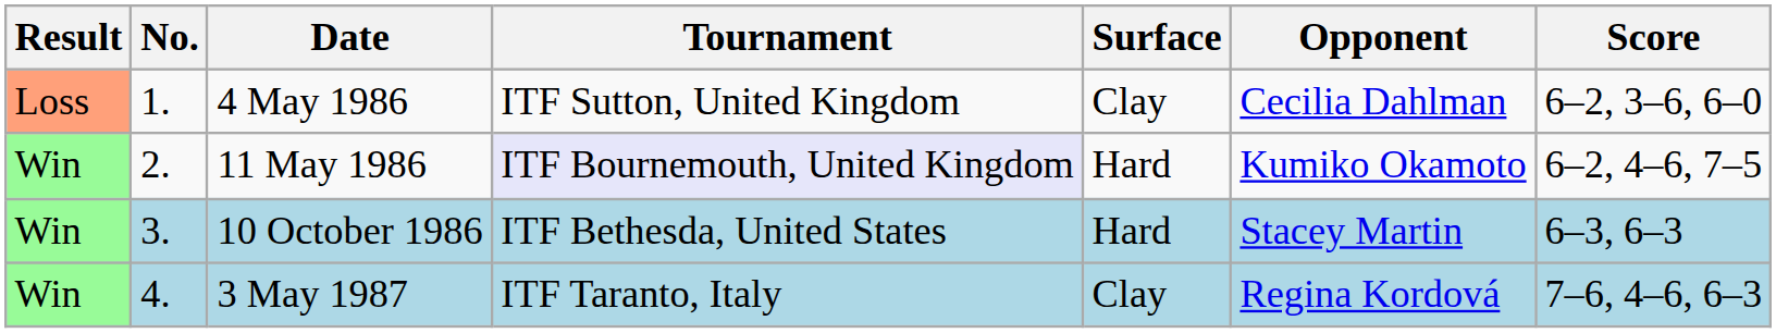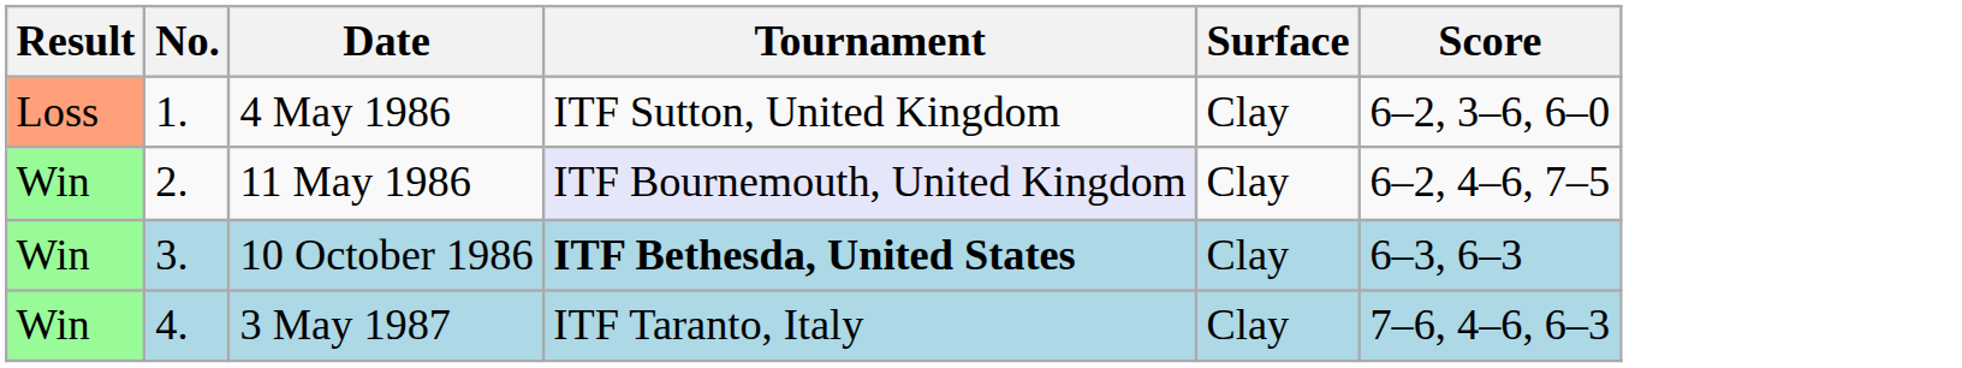- column: Opponent | Cecilia Dahlman | Kumiko Okamoto | Stacey Martin | Regina Kordová
11 May 1986 | Surface: Hard -> Clay
10 October 1986 | Tournament: normal -> bold
10 October 1986 | Surface: Hard -> Clay
